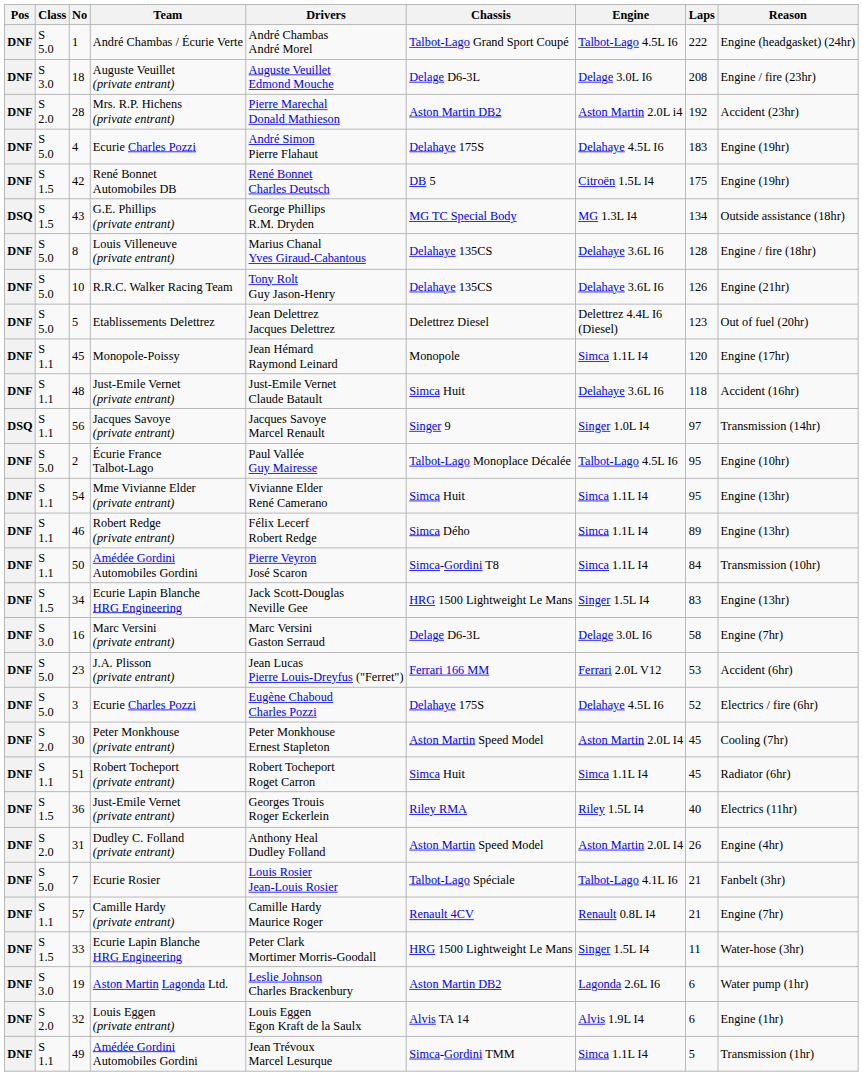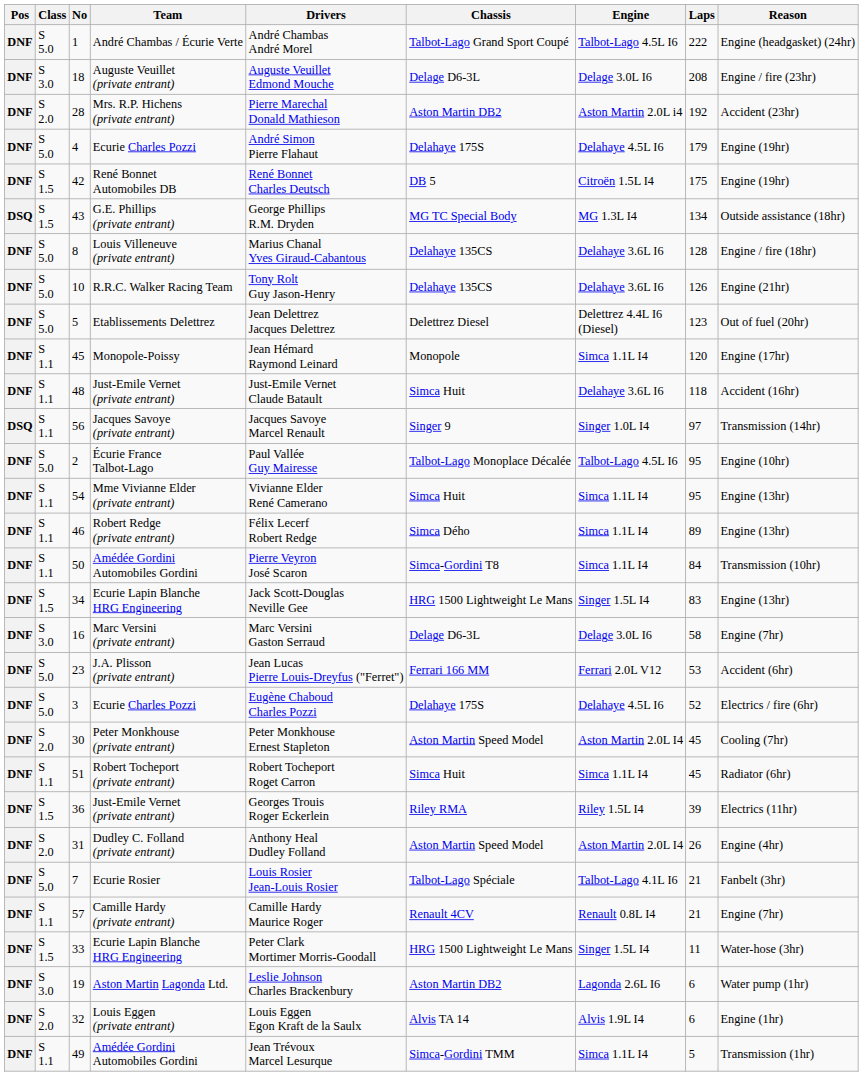4 | Laps: 183 -> 179
36 | Laps: 40 -> 39
